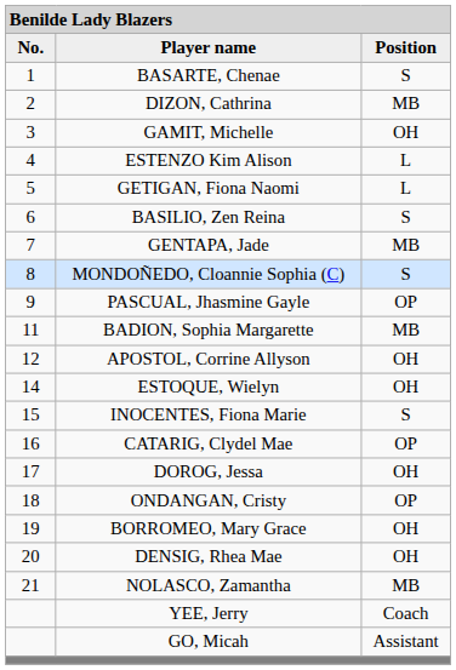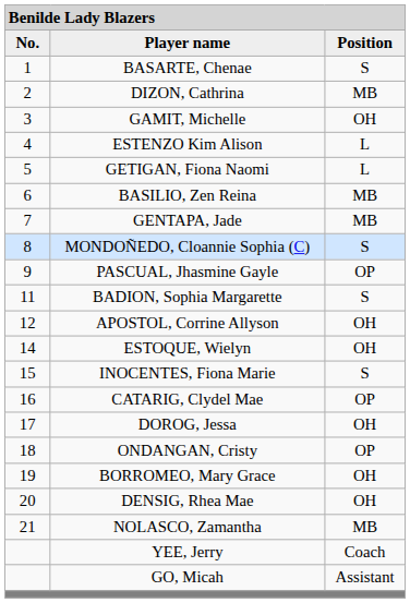BASILIO, Zen Reina | column 3: S -> MB
BADION, Sophia Margarette | column 3: MB -> S
